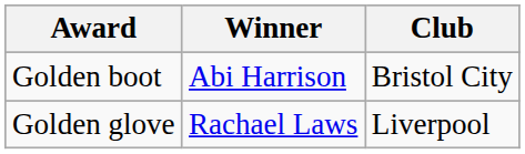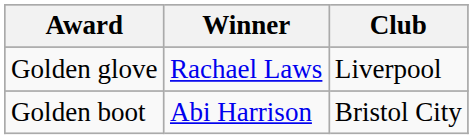rows swapped: Golden boot <-> Golden glove
